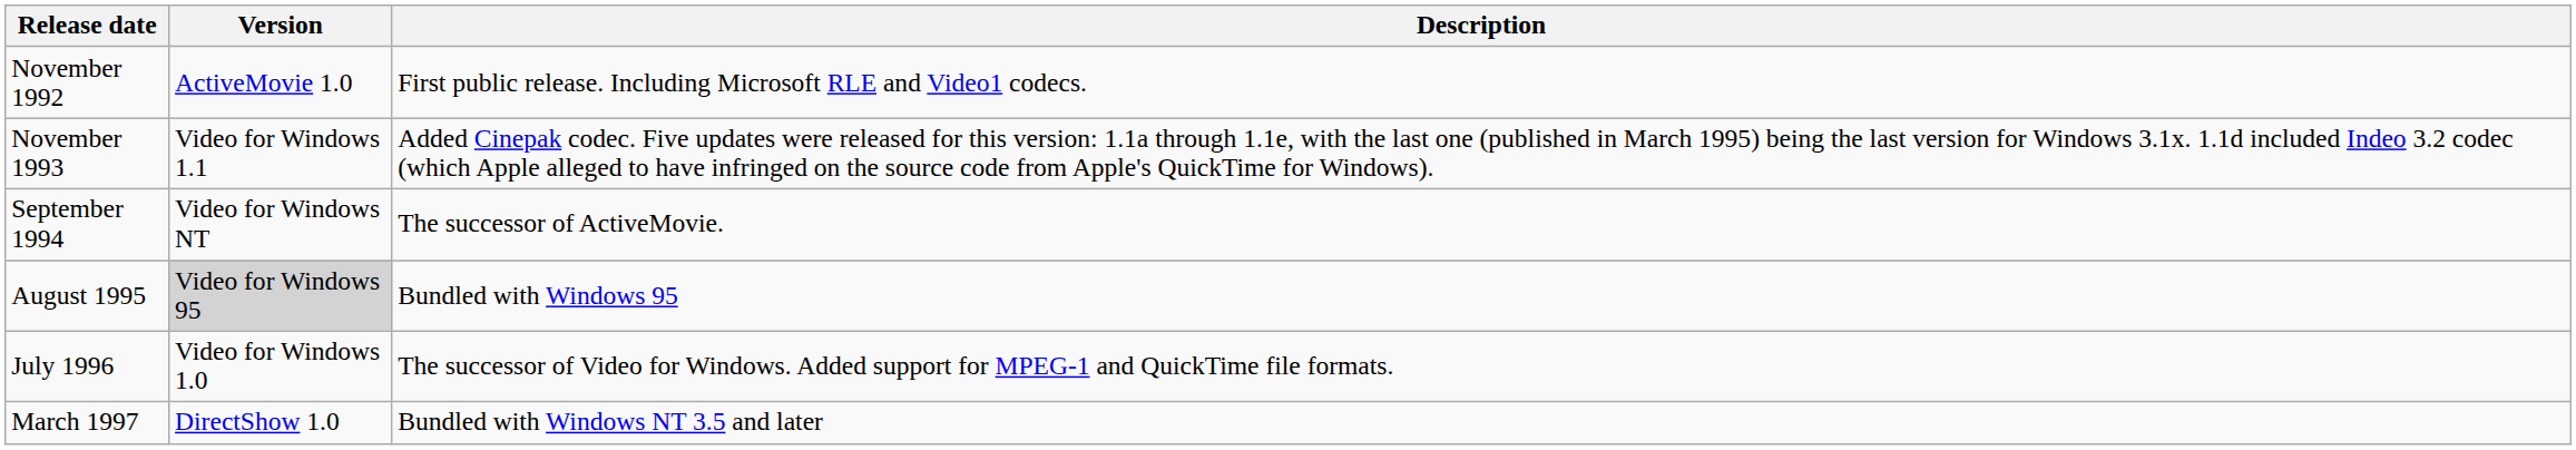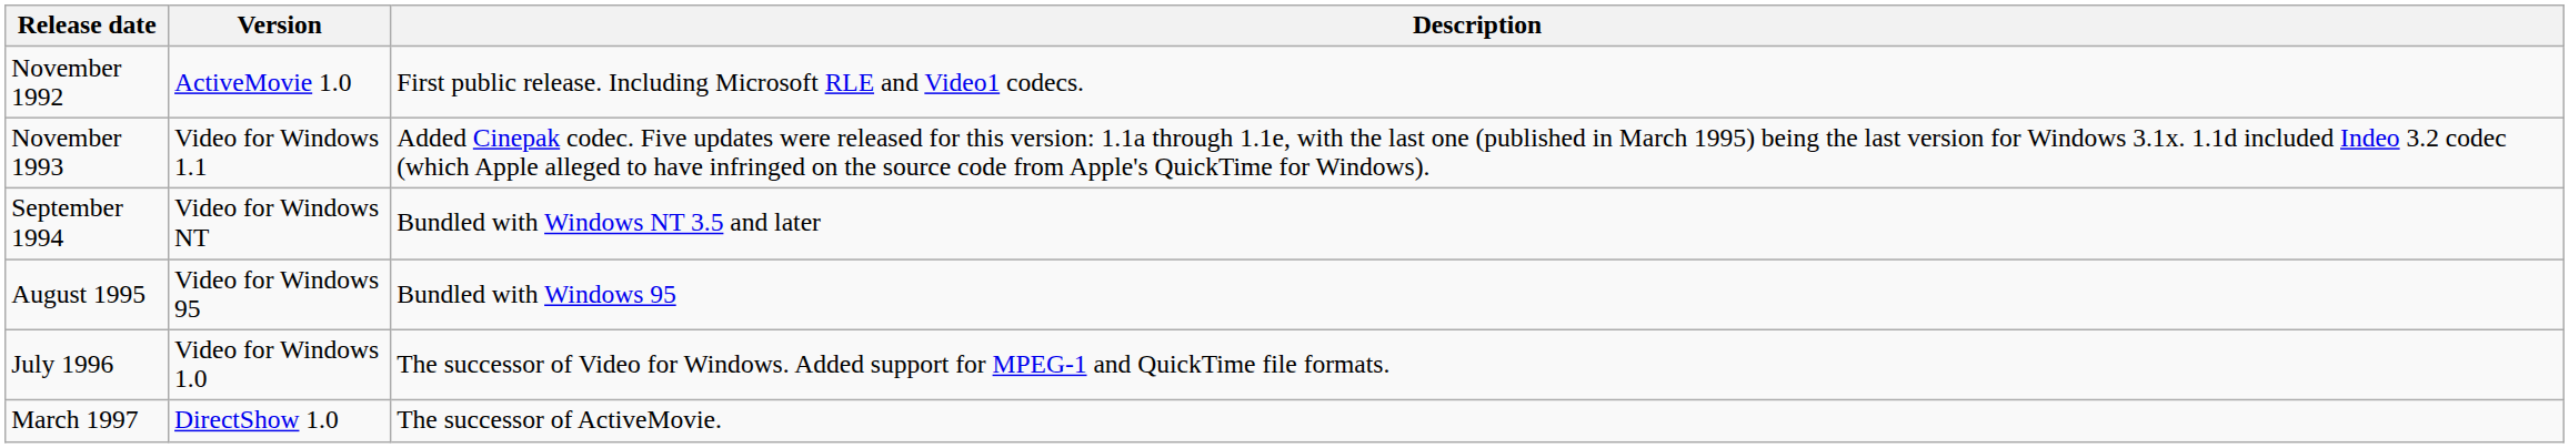September 1994 | Description: The successor of ActiveMovie. -> Bundled with Windows NT 3.5 and later
August 1995 | Version: lightgrey background -> no background
March 1997 | Description: Bundled with Windows NT 3.5 and later -> The successor of ActiveMovie.
